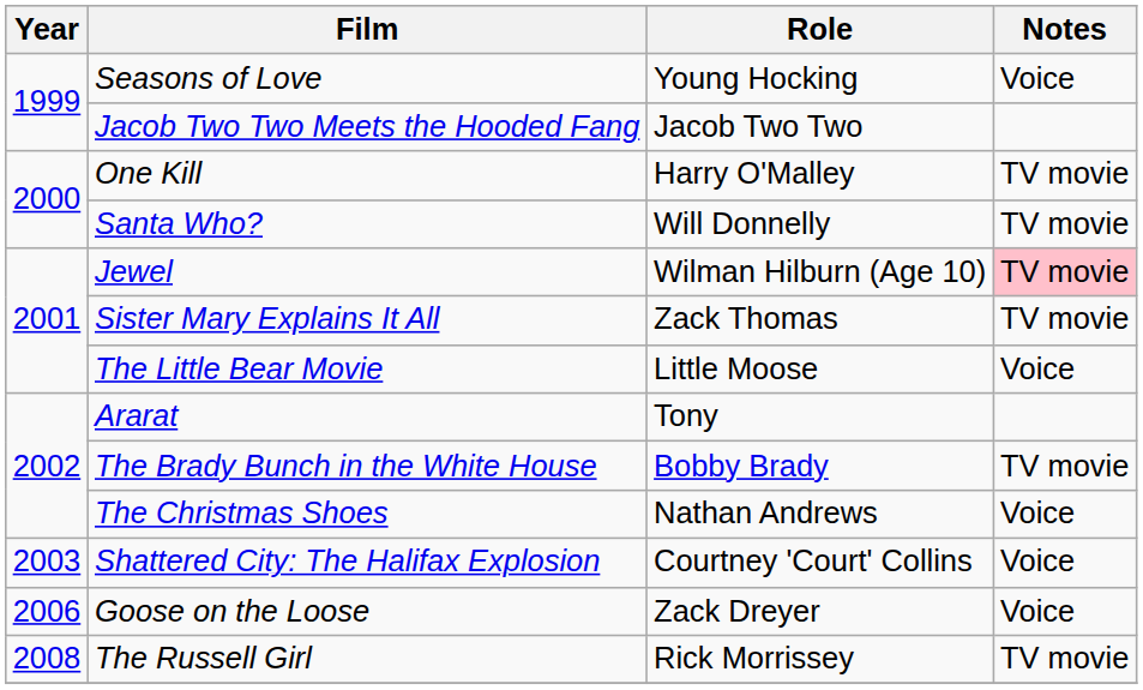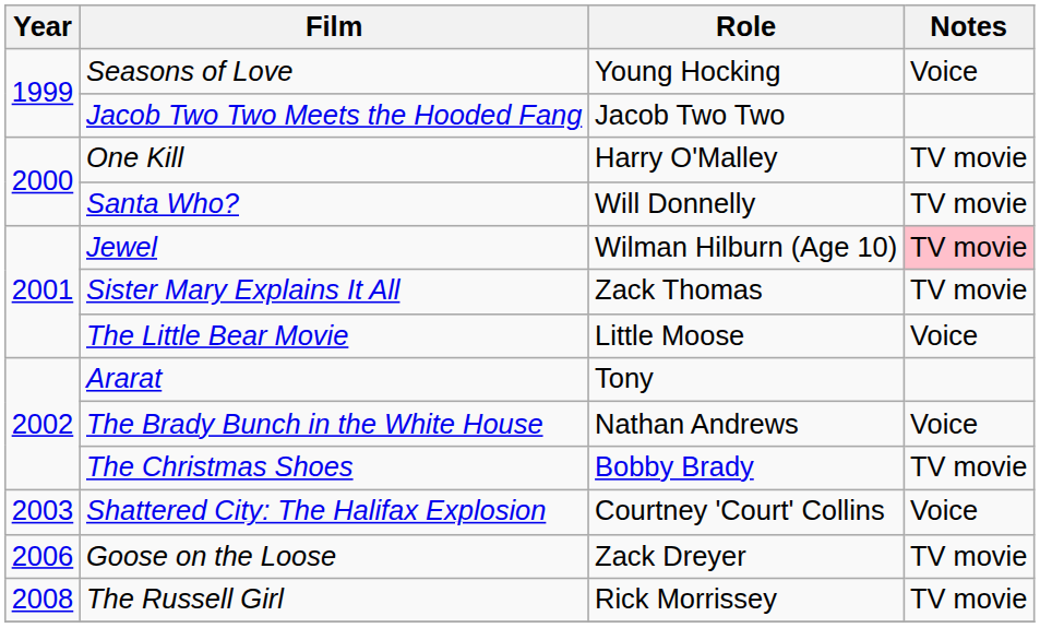The Brady Bunch in the White House | Role: Bobby Brady -> Nathan Andrews
The Brady Bunch in the White House | Notes: TV movie -> Voice
The Christmas Shoes | Role: Nathan Andrews -> Bobby Brady
The Christmas Shoes | Notes: Voice -> TV movie
Goose on the Loose | Notes: Voice -> TV movie
